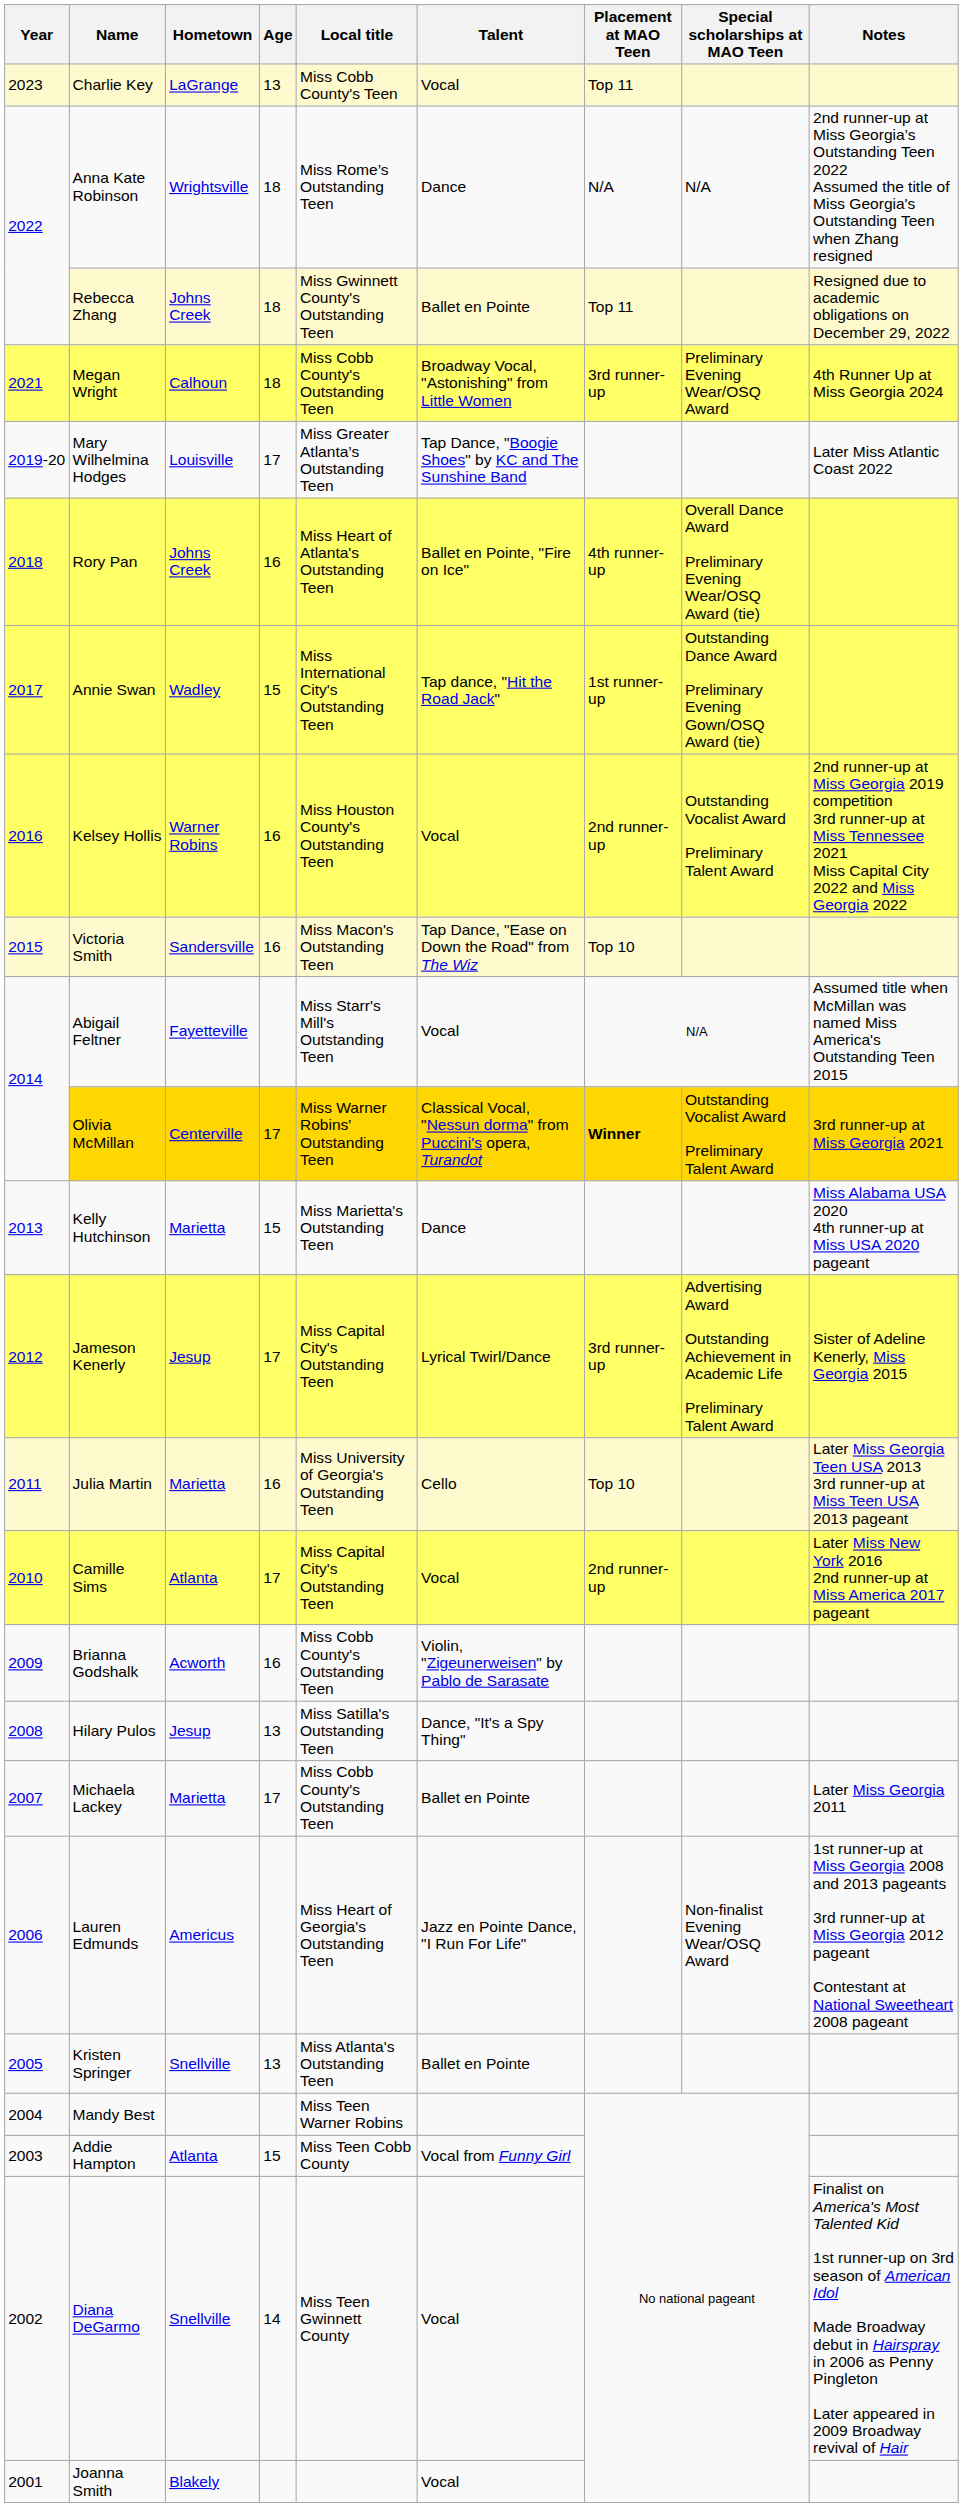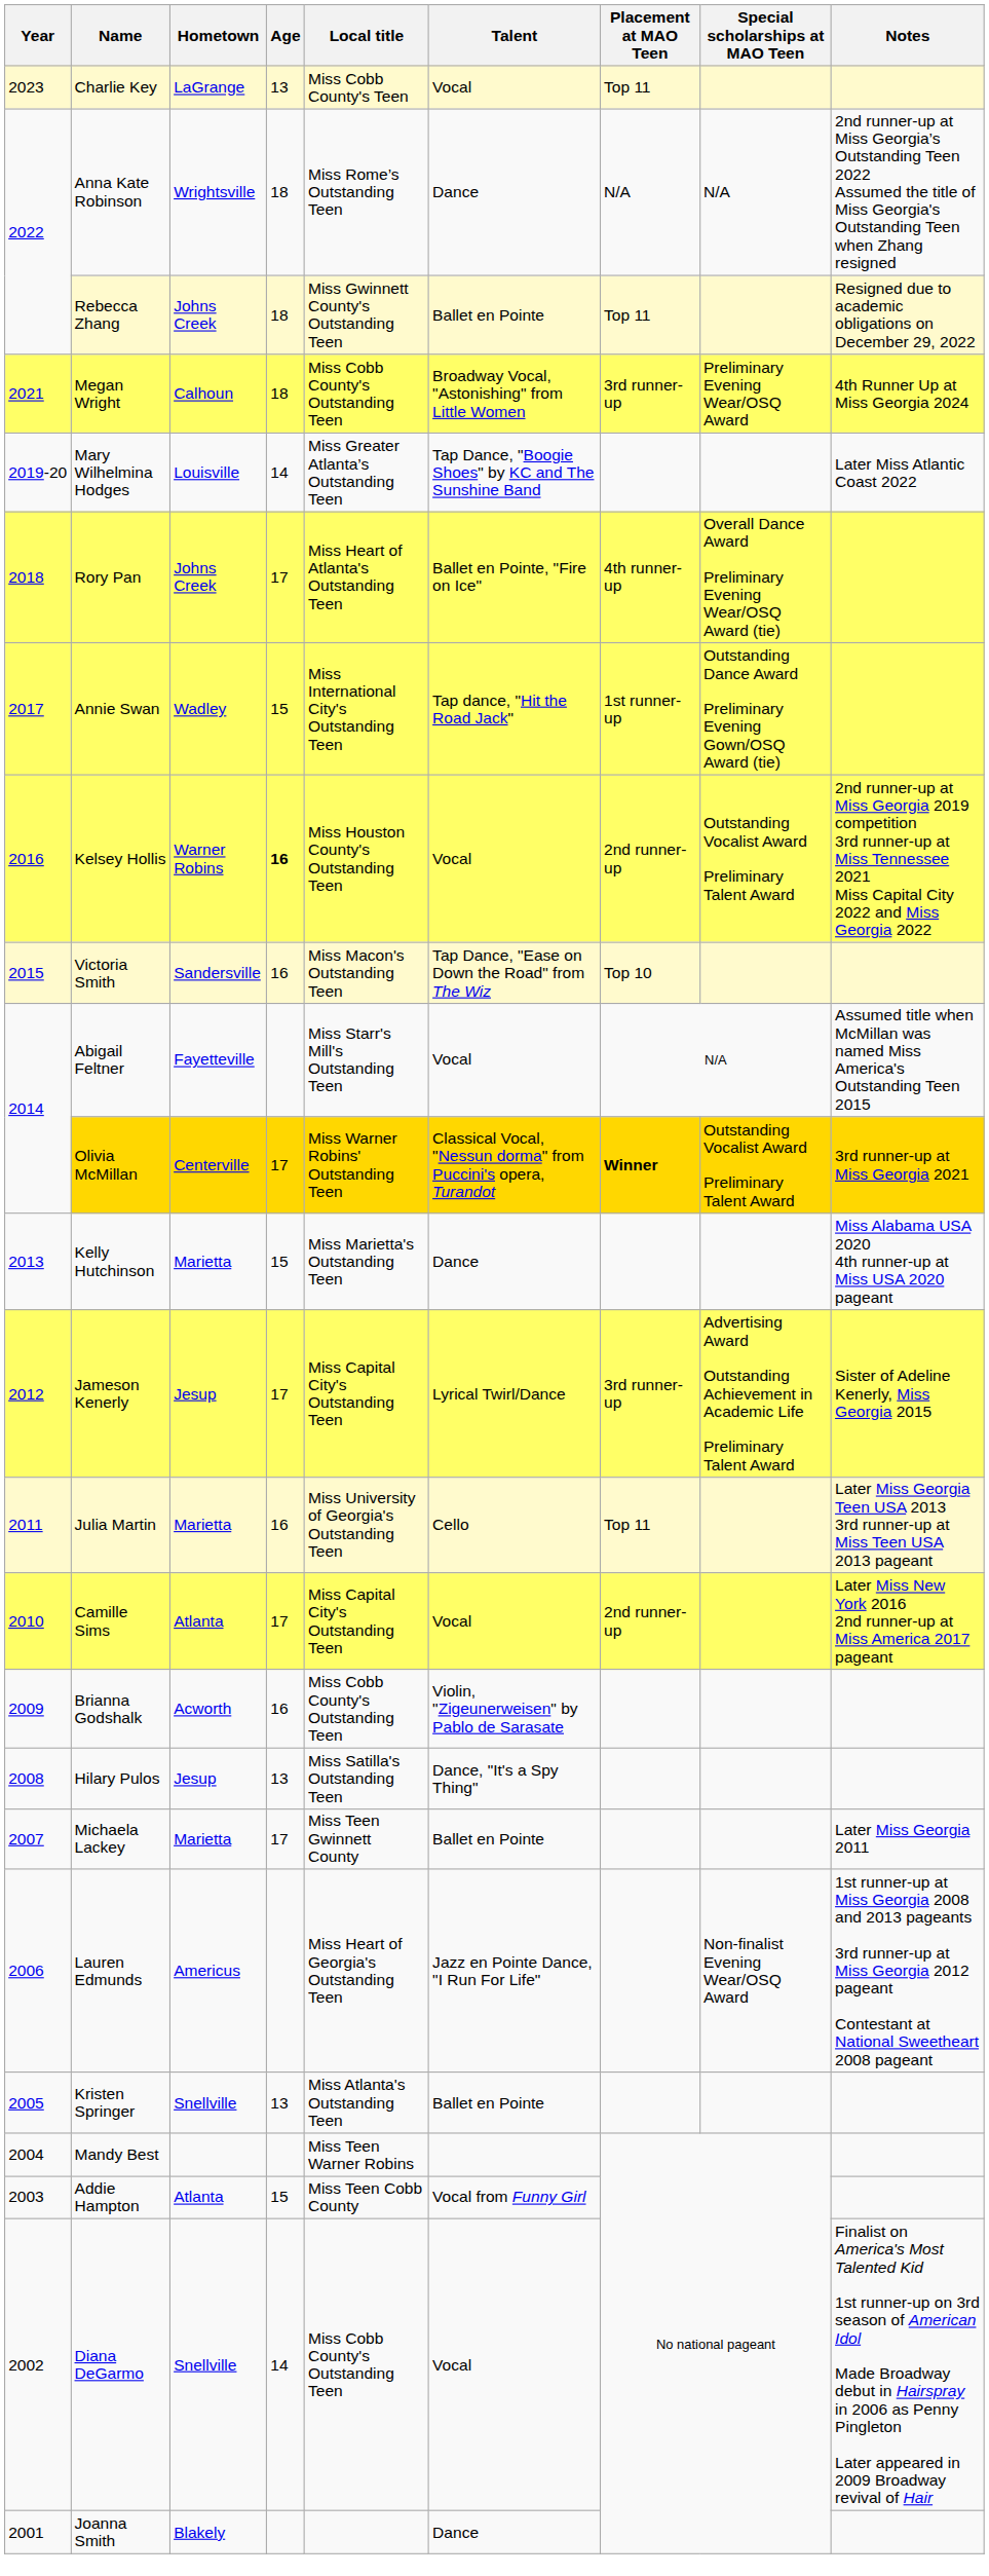Mary Wilhelmina Hodges | Age: 17 -> 14
Rory Pan | Age: 16 -> 17
Kelsey Hollis | Age: normal -> bold
Julia Martin | Placement at MAO Teen: Top 10 -> Top 11
Michaela Lackey | Local title: Miss Cobb County's Outstanding Teen -> Miss Teen Gwinnett County
Diana DeGarmo | Local title: Miss Teen Gwinnett County -> Miss Cobb County's Outstanding Teen
Joanna Smith | Talent: Vocal -> Dance
